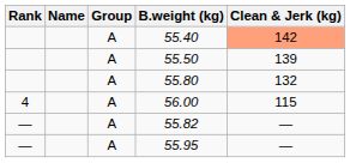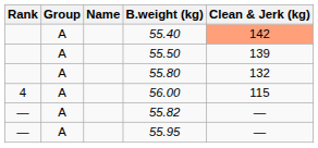columns swapped: Name <-> Group
